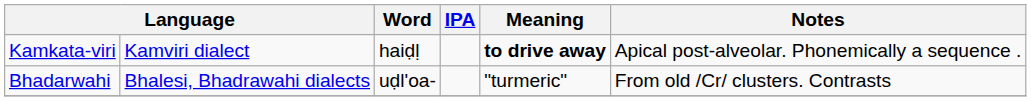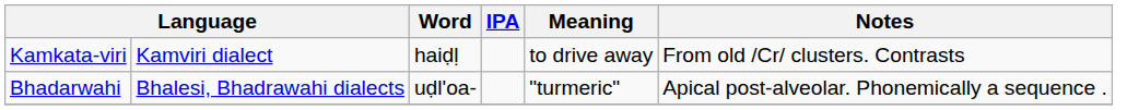Kamkata-viri | Meaning: bold -> normal
Kamkata-viri | Notes: Apical post-alveolar. Phonemically a sequence . -> From old /Cr/ clusters. Contrasts
Bhadarwahi | Notes: From old /Cr/ clusters. Contrasts -> Apical post-alveolar. Phonemically a sequence .
